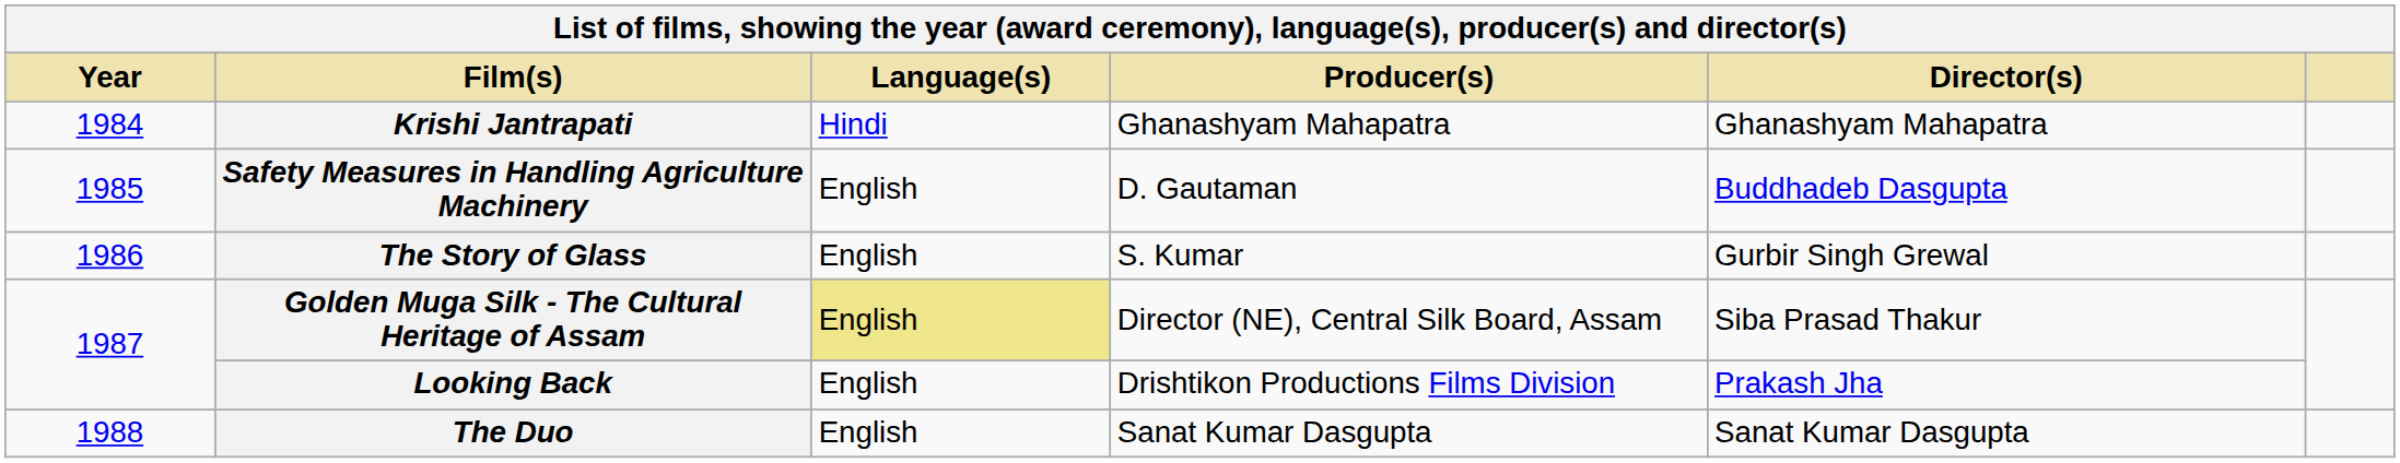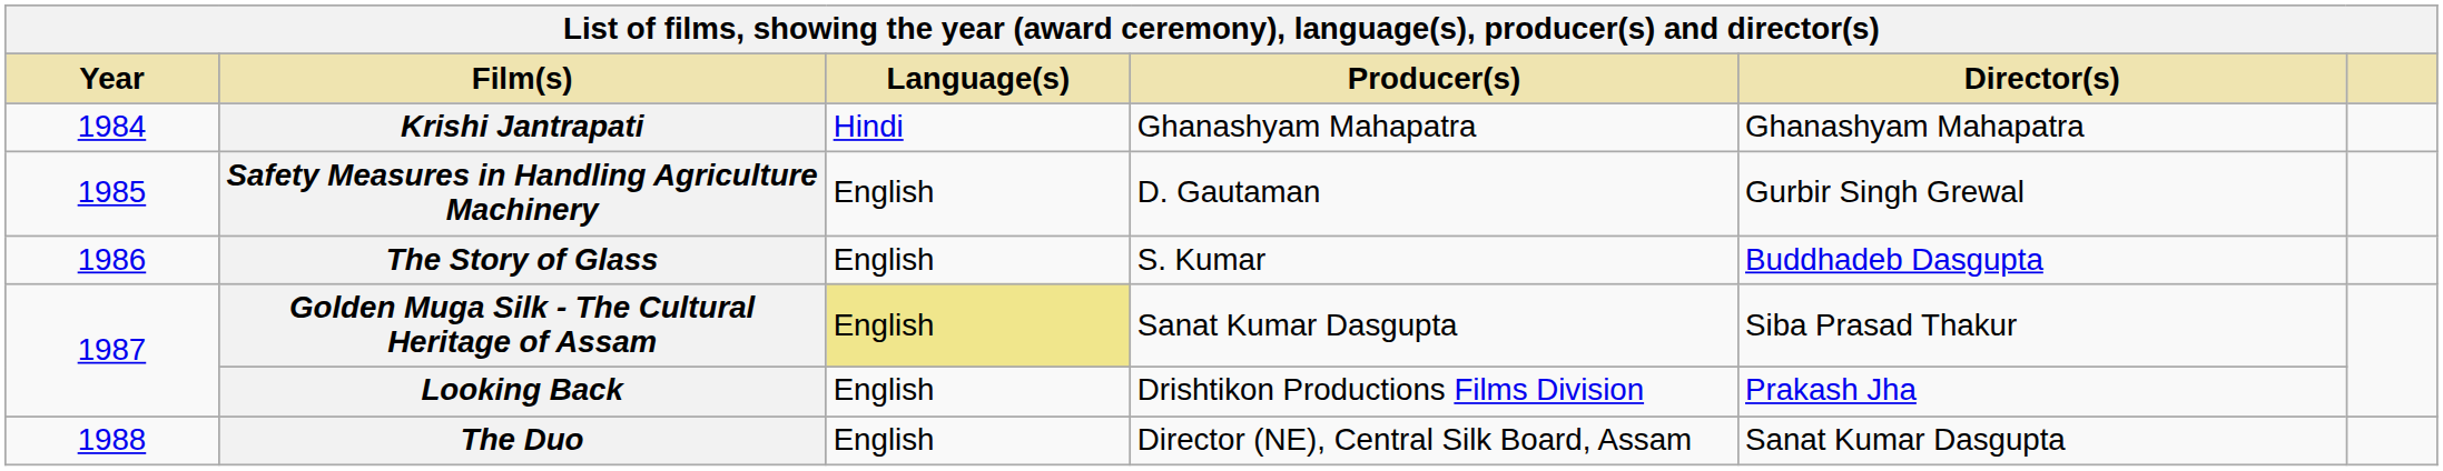Safety Measures in Handling Agriculture Machinery | Director(s): Buddhadeb Dasgupta -> Gurbir Singh Grewal
The Story of Glass | Director(s): Gurbir Singh Grewal -> Buddhadeb Dasgupta
Golden Muga Silk - The Cultural Heritage of Assam | Producer(s): Director (NE), Central Silk Board, Assam -> Sanat Kumar Dasgupta
The Duo | Producer(s): Sanat Kumar Dasgupta -> Director (NE), Central Silk Board, Assam
